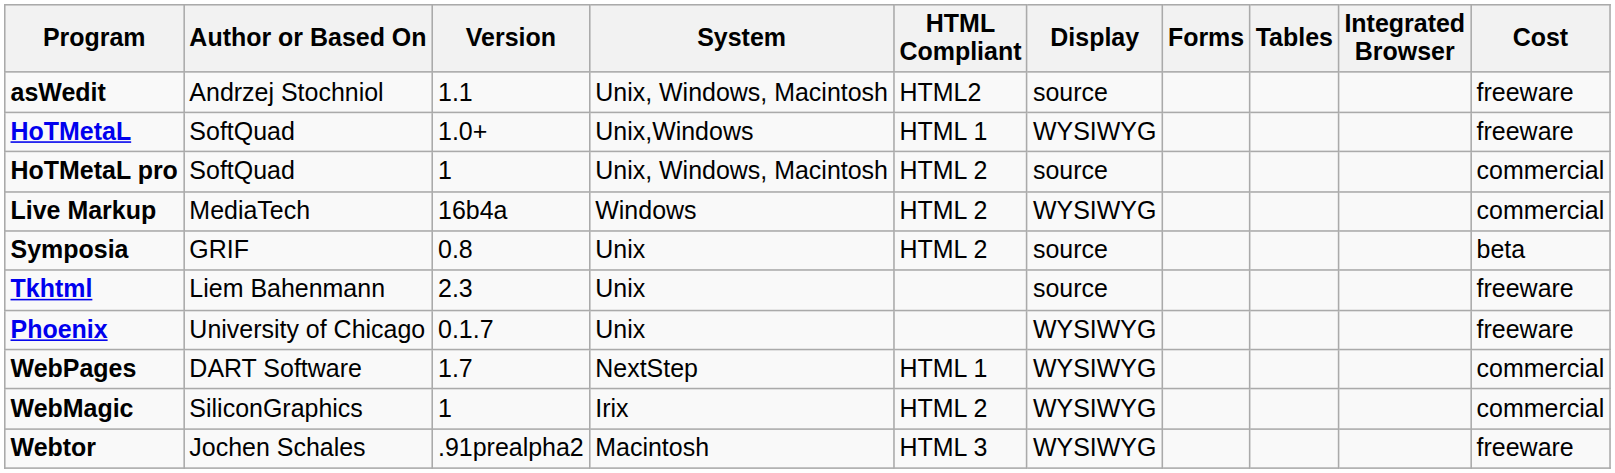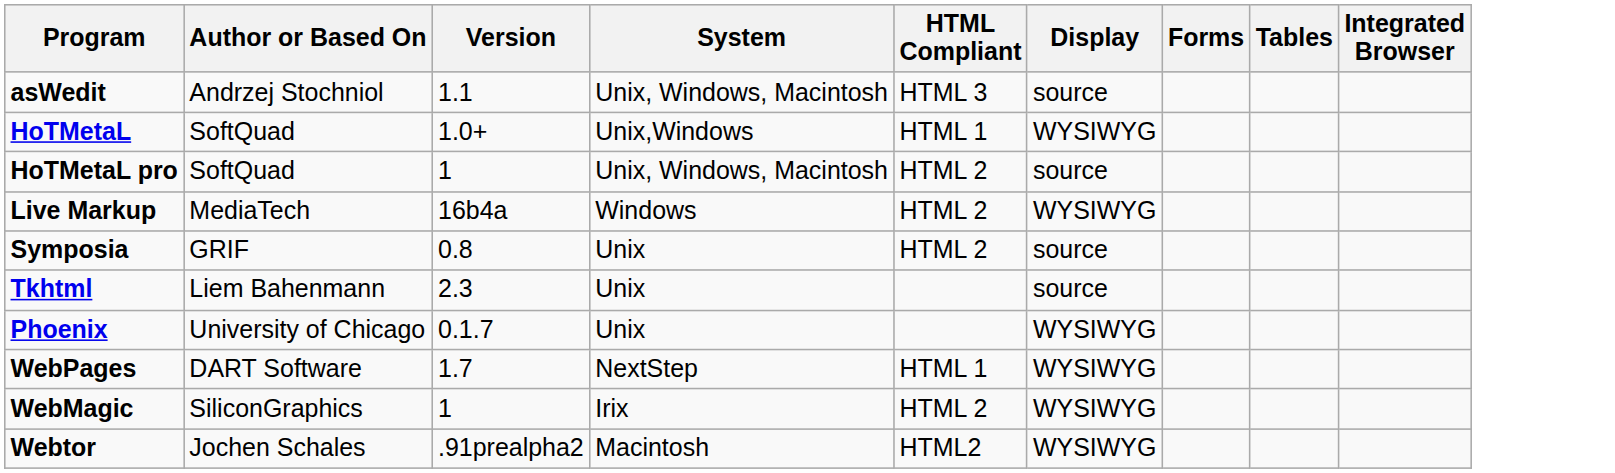- column: Cost | freeware | freeware | commercial | commercial | beta | freeware | freeware | commercial | commercial | freeware
asWedit | HTML Compliant: HTML2 -> HTML 3
Webtor | HTML Compliant: HTML 3 -> HTML2
